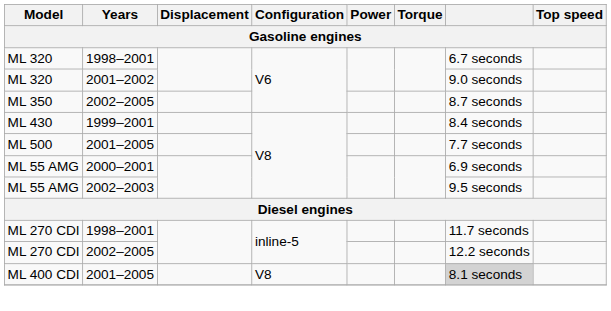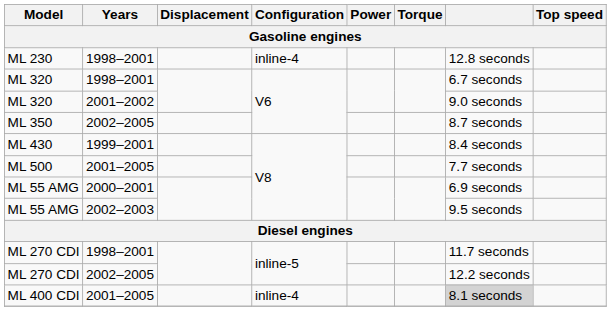+ row: ML 230 | 1998–2001 | inline-4 | 12.8 seconds
ML 400 CDI | Configuration: V8 -> inline-4
